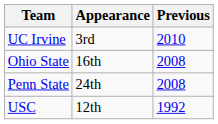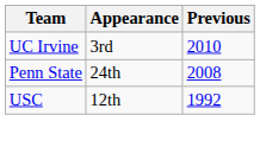- row: Ohio State | 16th | 2008
